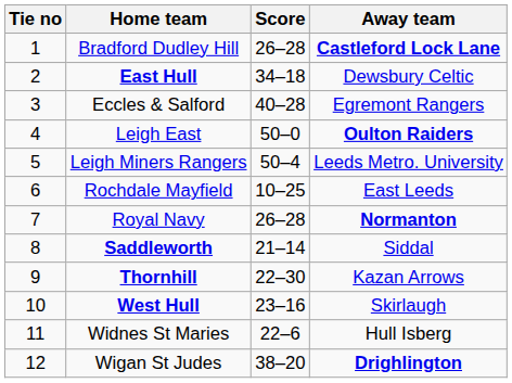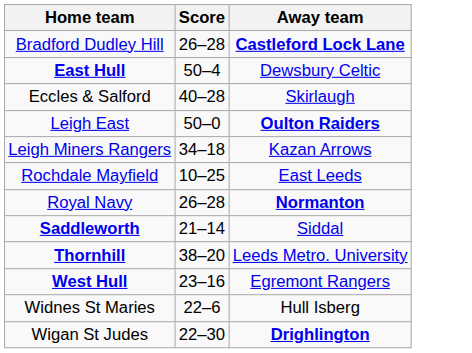- column: Tie no | 1 | 2 | 3 | 4 | 5 | 6 | 7 | 8 | 9 | 10 | 11 | 12
East Hull | Score: 34–18 -> 50–4
Eccles & Salford | Away team: Egremont Rangers -> Skirlaugh
Leigh Miners Rangers | Score: 50–4 -> 34–18
Leigh Miners Rangers | Away team: Leeds Metro. University -> Kazan Arrows
Thornhill | Score: 22–30 -> 38–20
Thornhill | Away team: Kazan Arrows -> Leeds Metro. University
West Hull | Away team: Skirlaugh -> Egremont Rangers
Wigan St Judes | Score: 38–20 -> 22–30
